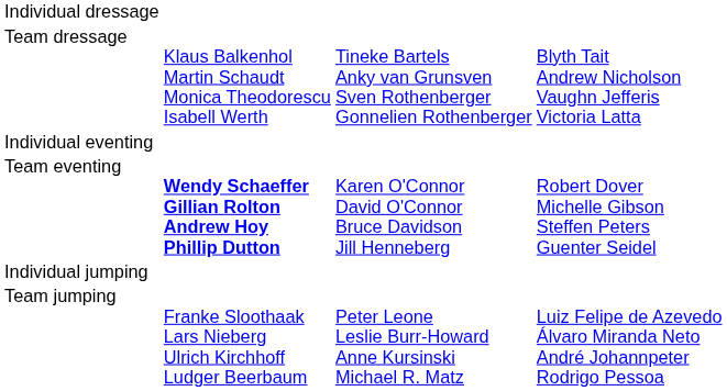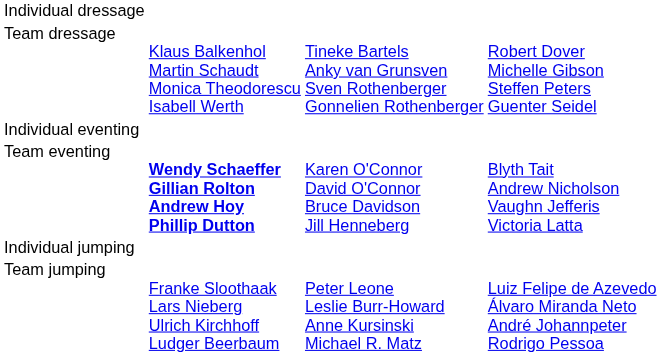Team dressage | column 4: Blyth Tait Andrew Nicholson Vaughn Jefferis Victoria Latta -> Robert Dover Michelle Gibson Steffen Peters Guenter Seidel
Team eventing | column 4: Robert Dover Michelle Gibson Steffen Peters Guenter Seidel -> Blyth Tait Andrew Nicholson Vaughn Jefferis Victoria Latta
